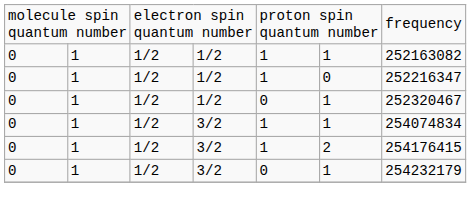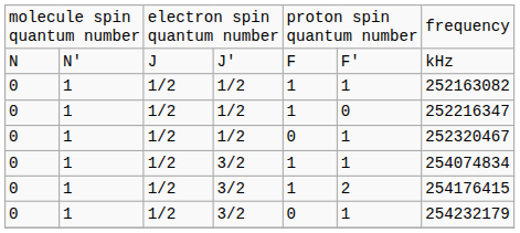+ row: N | N' | J | J' | F | F' | kHz
